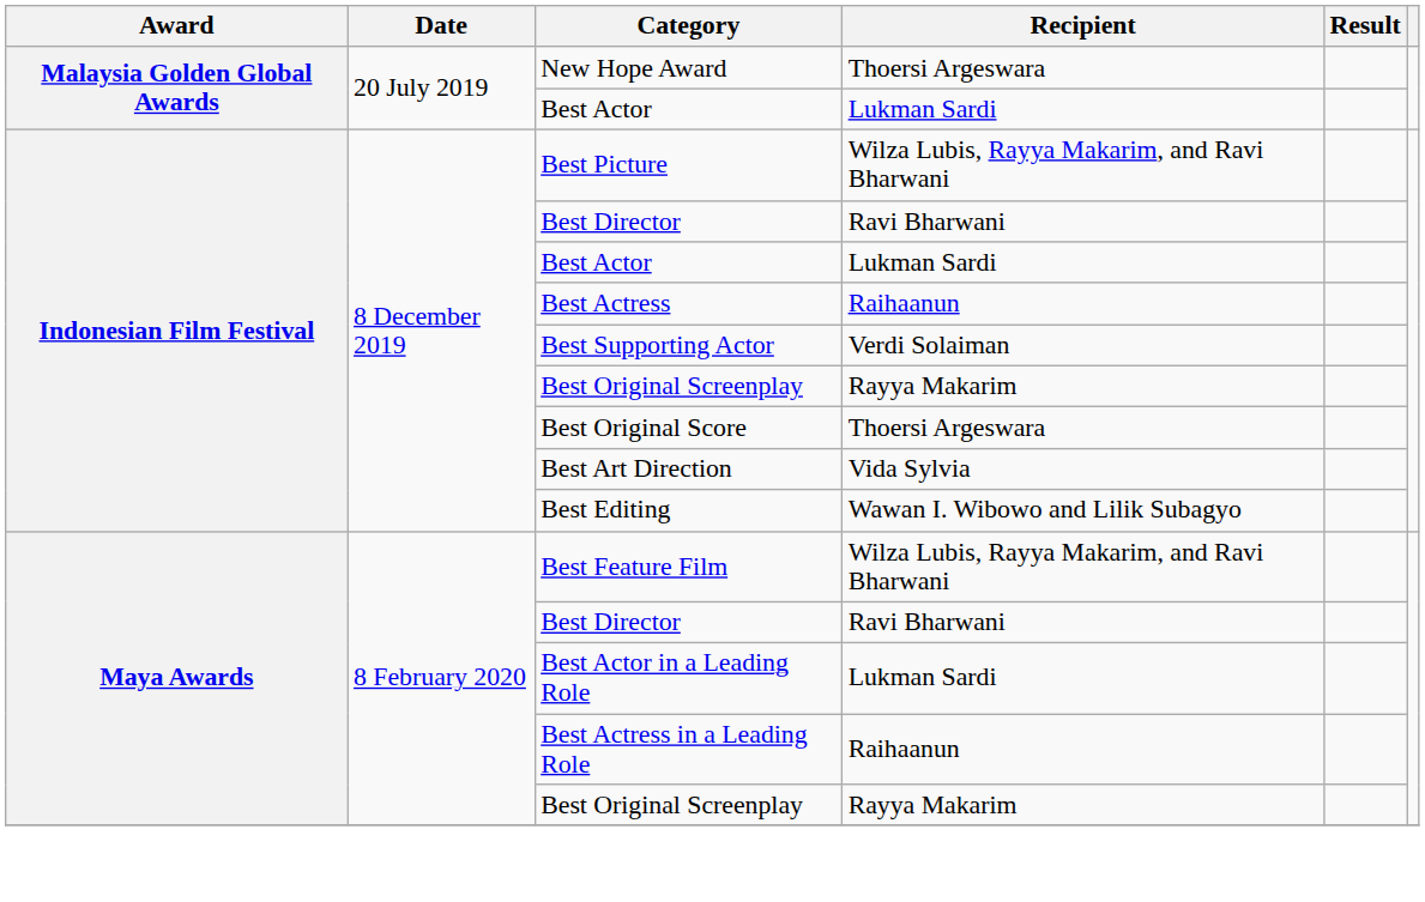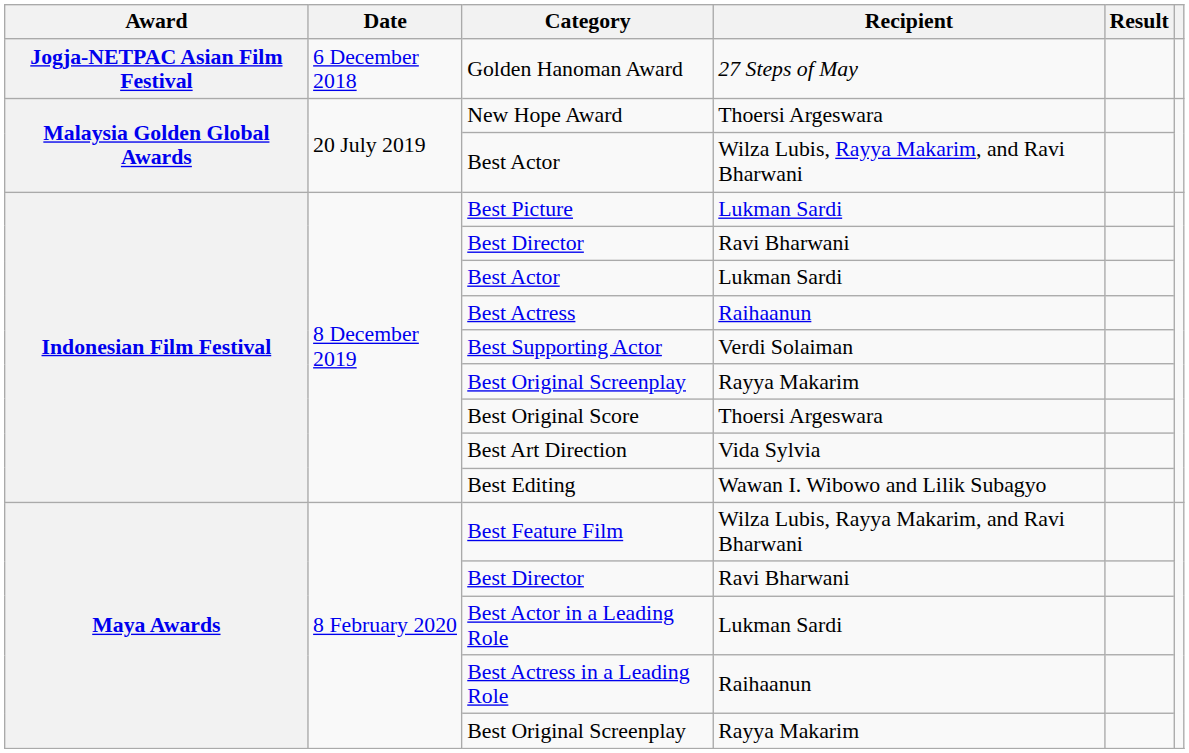+ row: Jogja-NETPAC Asian Film Festival | 6 December 2018 | Golden Hanoman Award | 27 Steps of May
Malaysia Golden Global Awards / Best Actor | Recipient: Lukman Sardi -> Wilza Lubis, Rayya Makarim, and Ravi Bharwani
Best Picture | Recipient: Wilza Lubis, Rayya Makarim, and Ravi Bharwani -> Lukman Sardi
